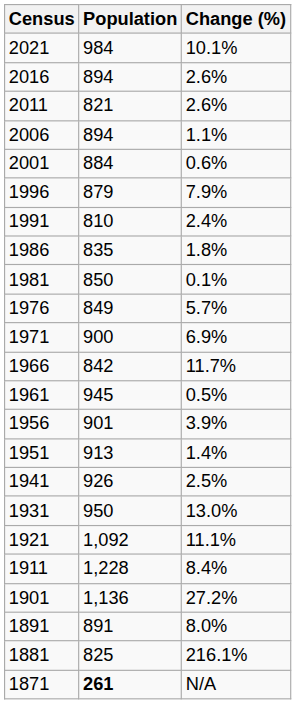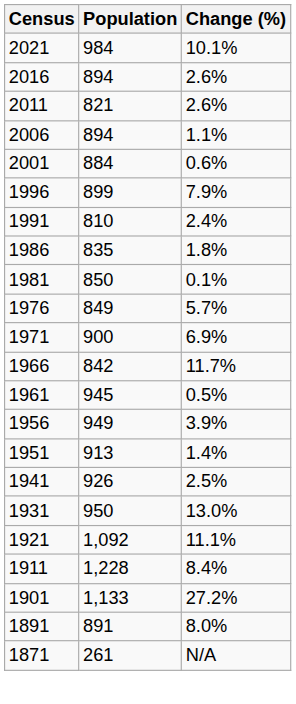1996 | Population: 879 -> 899
1956 | Population: 901 -> 949
1901 | Population: 1,136 -> 1,133
- row: 1881 | 825 | 216.1%
1871 | Population: bold -> normal
